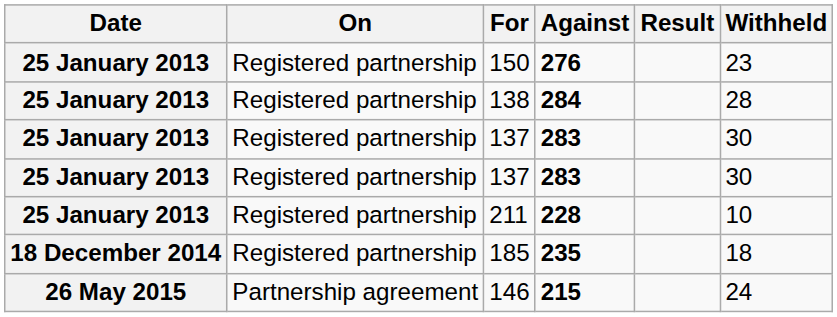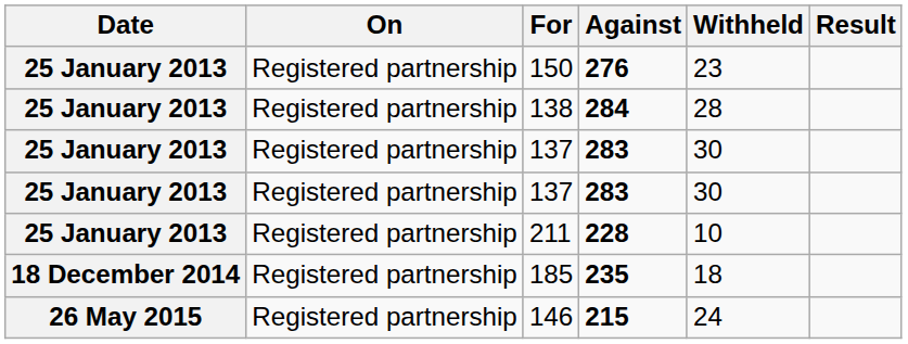columns swapped: Withheld <-> Result
146 | On: Partnership agreement -> Registered partnership
